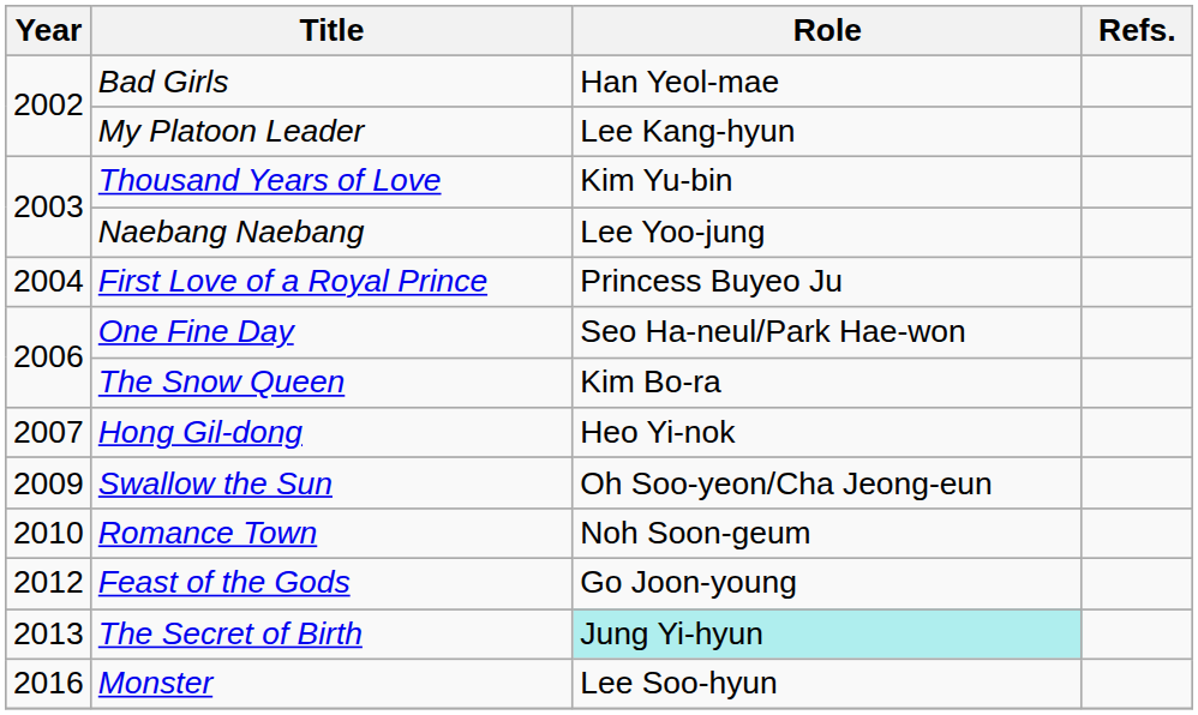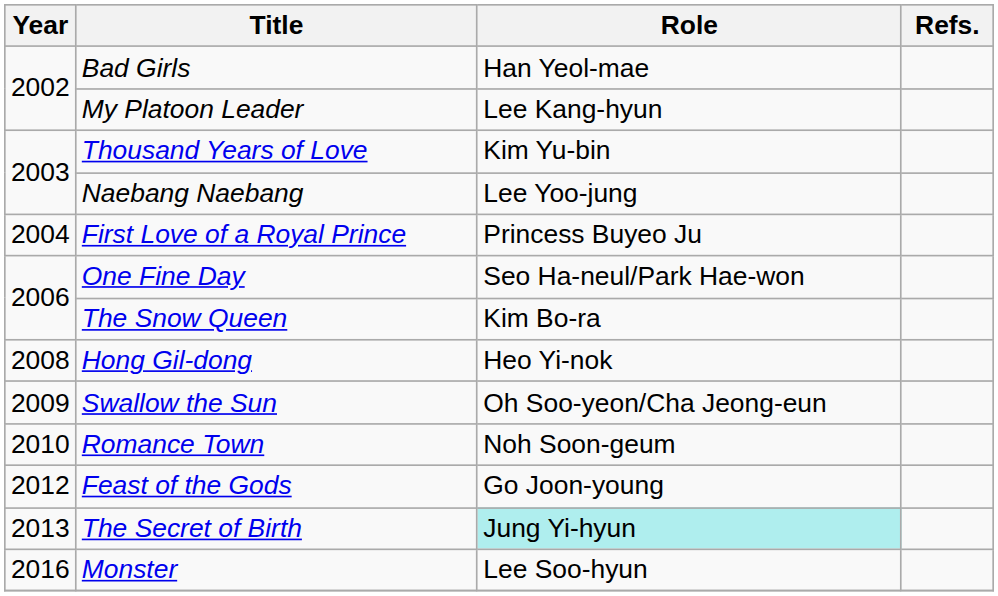Hong Gil-dong | Year: 2007 -> 2008
